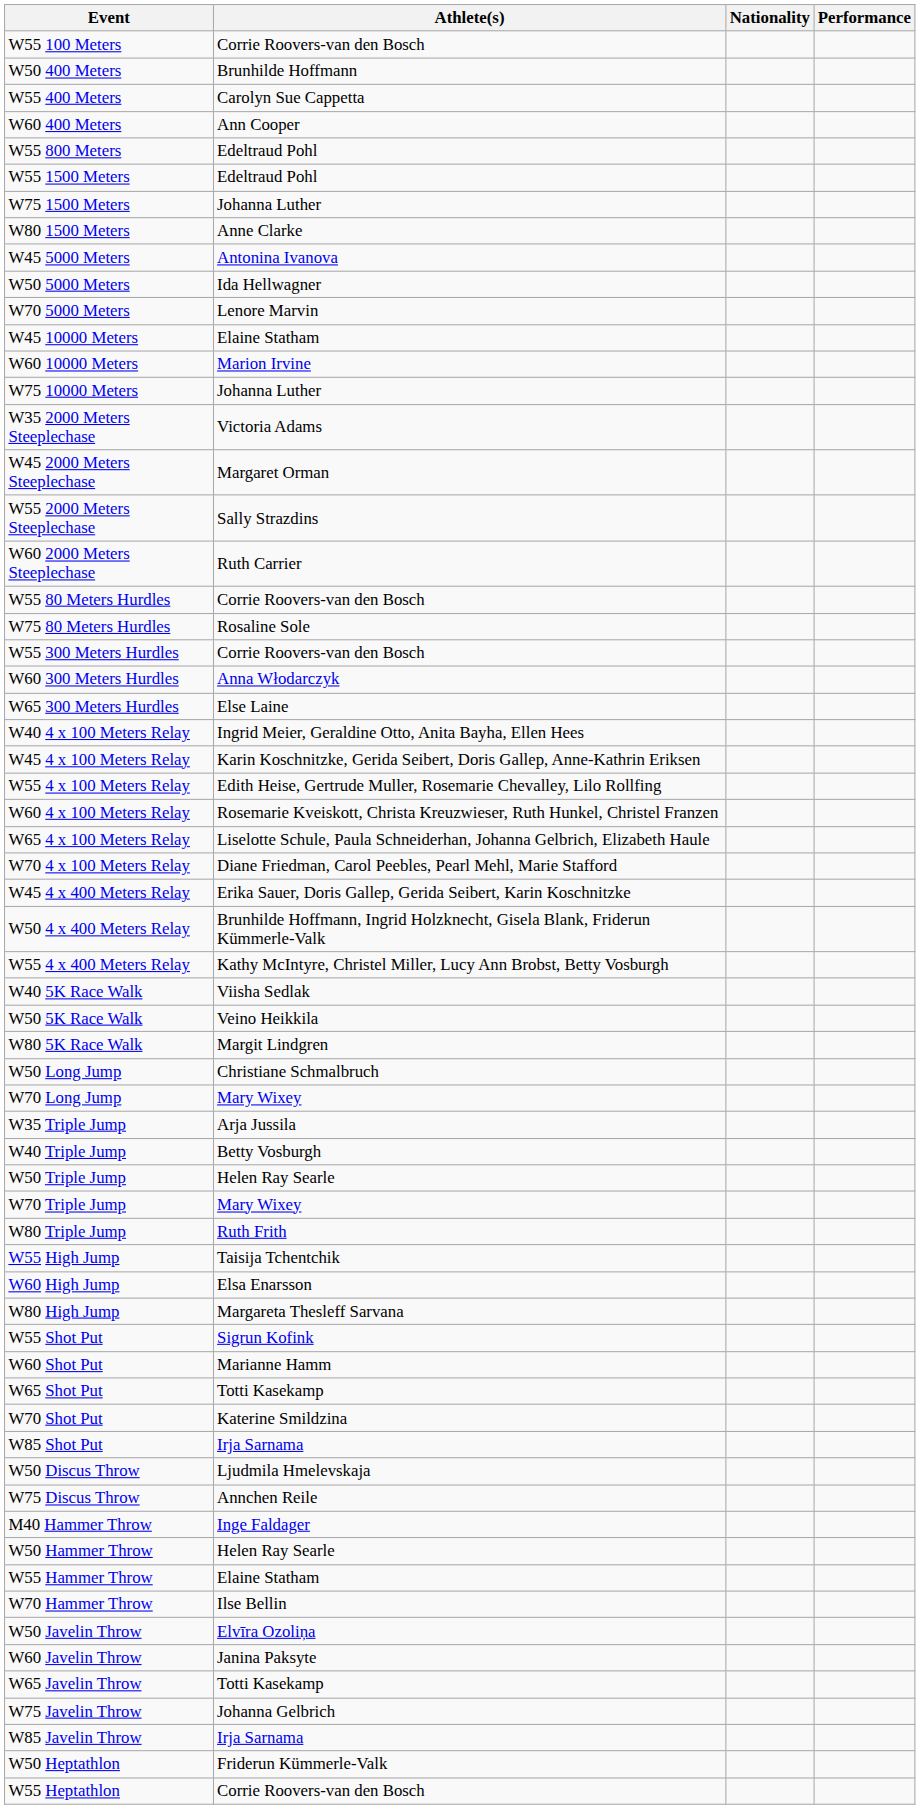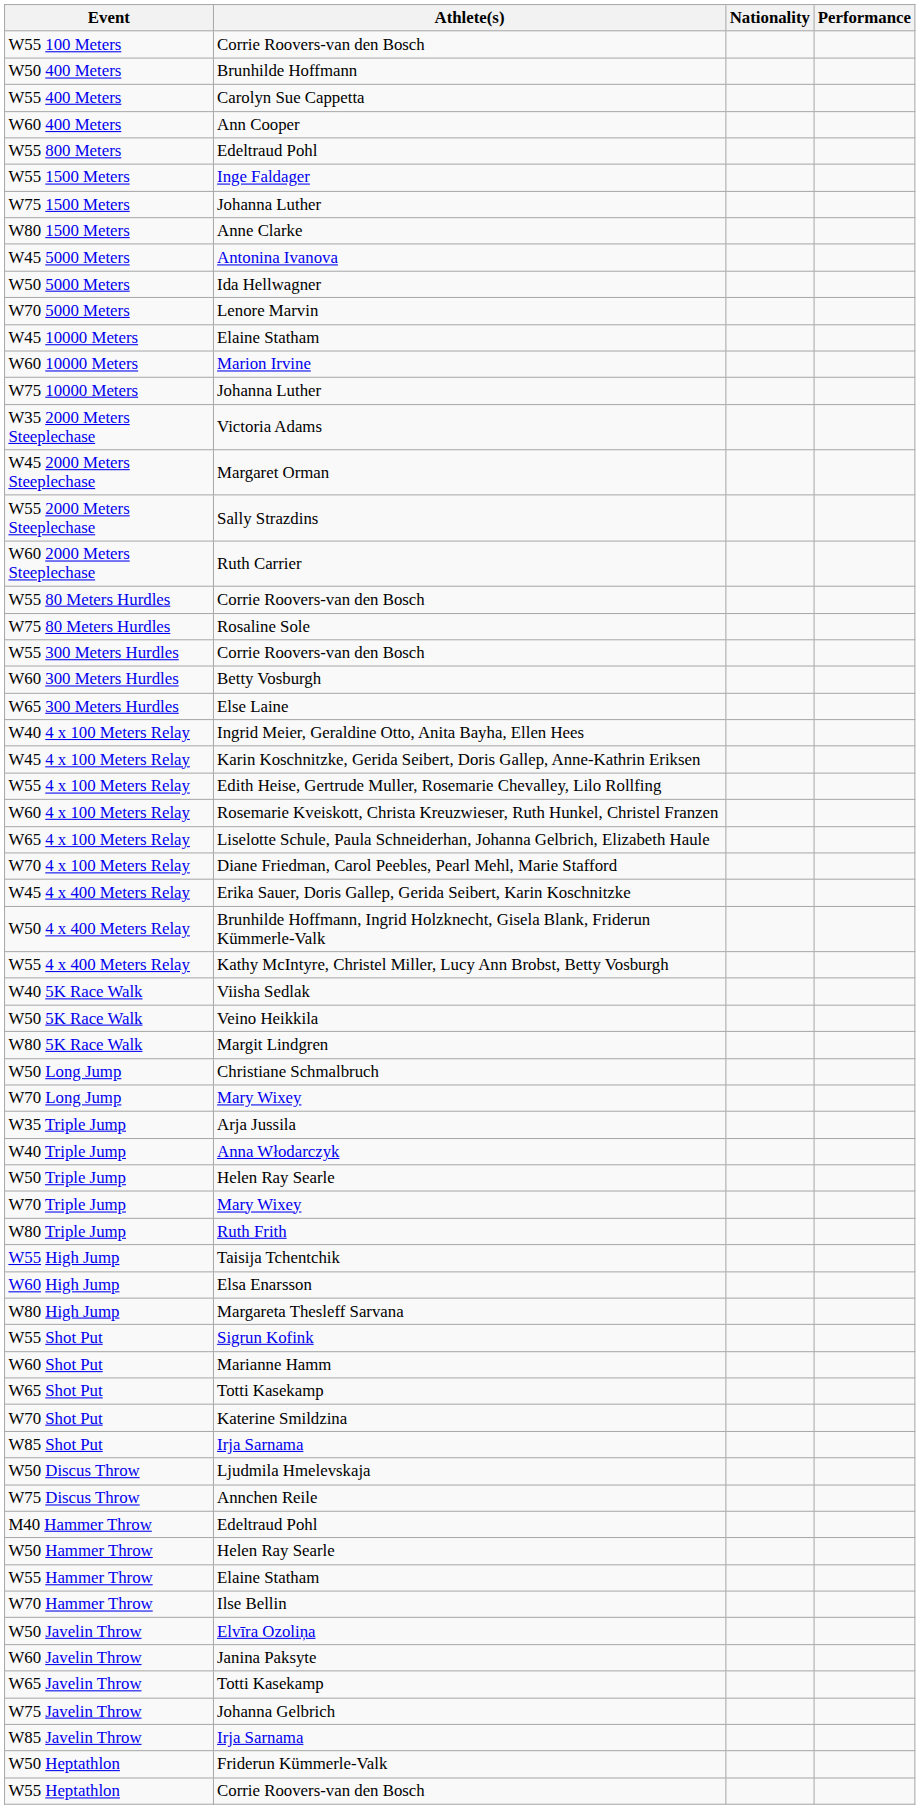W55 1500 Meters | Athlete(s): Edeltraud Pohl -> Inge Faldager
W60 300 Meters Hurdles | Athlete(s): Anna Włodarczyk -> Betty Vosburgh
W40 Triple Jump | Athlete(s): Betty Vosburgh -> Anna Włodarczyk
M40 Hammer Throw | Athlete(s): Inge Faldager -> Edeltraud Pohl
